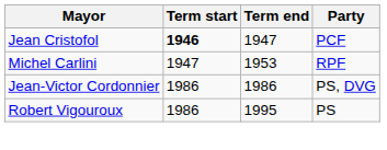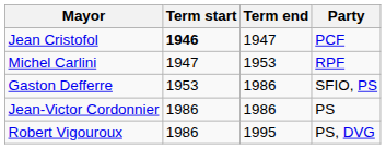+ row: Gaston Defferre | 1953 | 1986 | SFIO, PS
Jean-Victor Cordonnier | Party: PS, DVG -> PS
Robert Vigouroux | Party: PS -> PS, DVG
